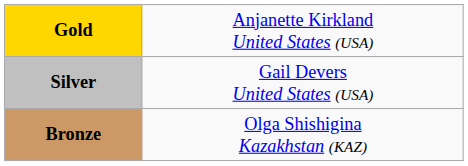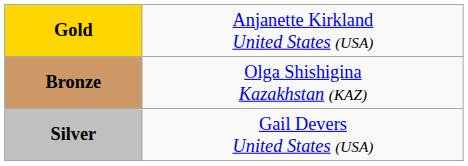rows swapped: Silver <-> Bronze
